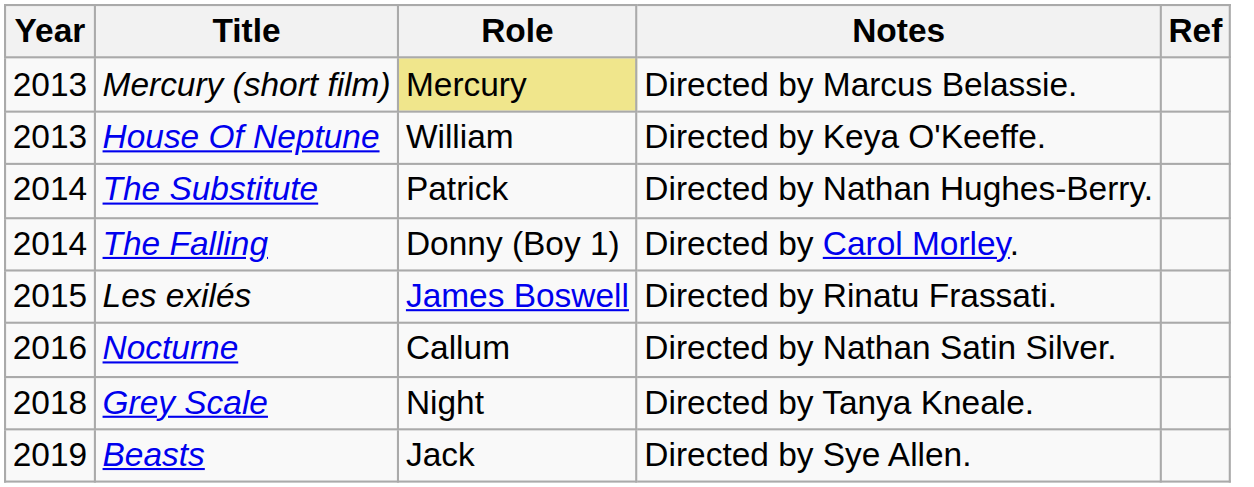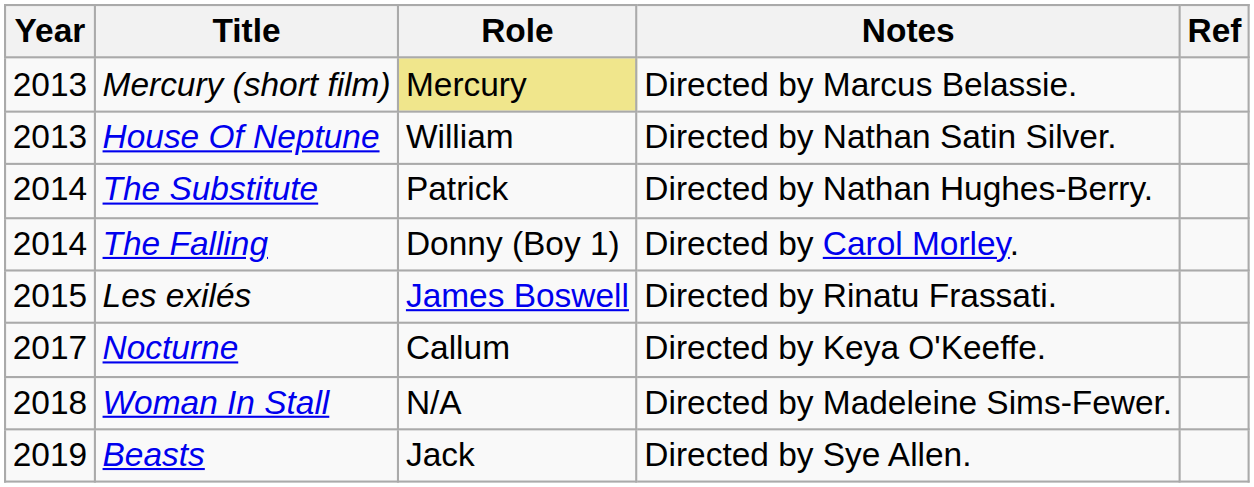House Of Neptune | Notes: Directed by Keya O'Keeffe. -> Directed by Nathan Satin Silver.
Nocturne | Year: 2016 -> 2017
Nocturne | Notes: Directed by Nathan Satin Silver. -> Directed by Keya O'Keeffe.
- row: 2018 | Grey Scale | Night | Directed by Tanya Kneale.
+ row: 2018 | Woman In Stall | N/A | Directed by Madeleine Sims-Fewer.
